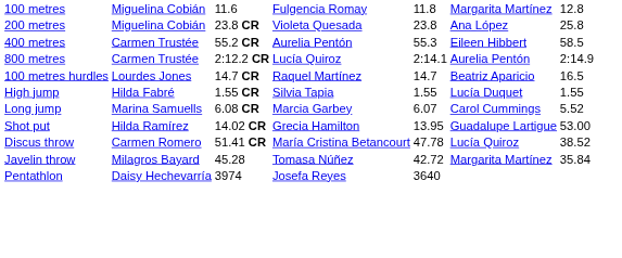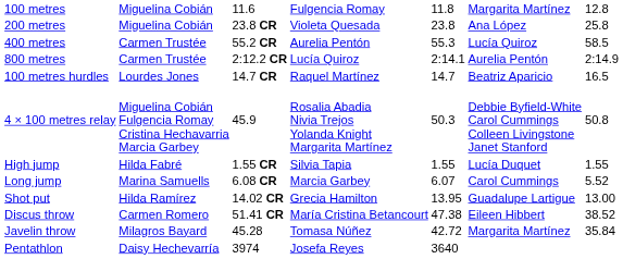400 metres | column 6: Eileen Hibbert -> Lucía Quiroz
+ row: 4 × 100 metres relay | Miguelina Cobián Fulgencia Romay Cristina Hechavarria Marcia Garbey | 45.9 | Rosalia Abadia Nivia Trejos Yolanda Knight Margarita Martínez | 50.3 | Debbie Byfield-White Carol Cummings Colleen Livingstone Janet Stanford | 50.8
Shot put | column 7: 53.00 -> 13.00
Discus throw | column 5: 47.78 -> 47.38
Discus throw | column 6: Lucía Quiroz -> Eileen Hibbert
